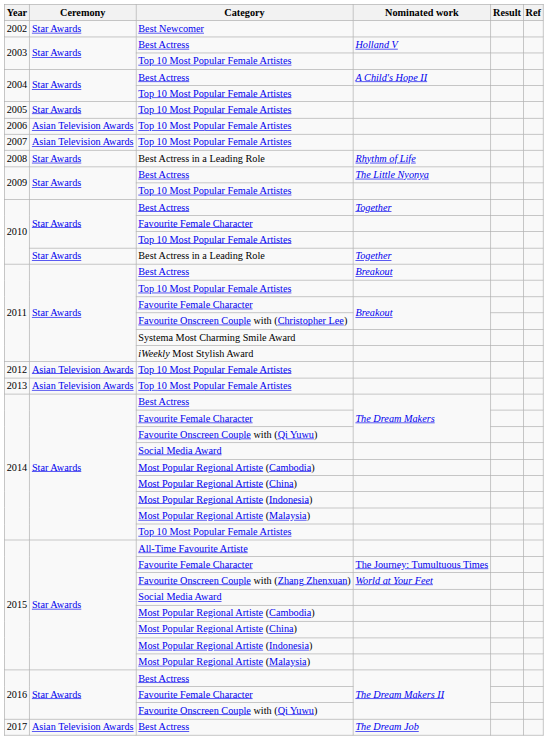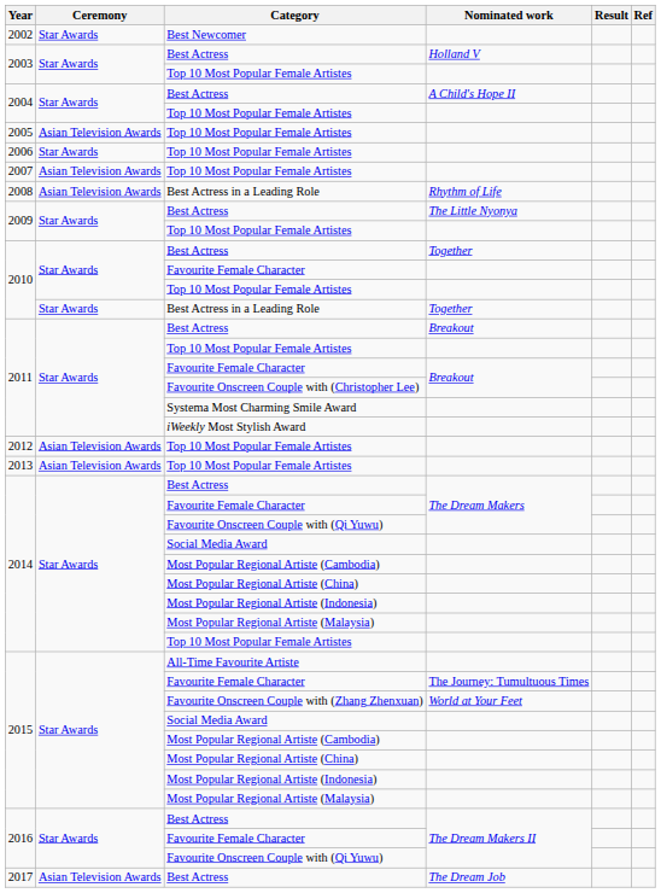2005 | Ceremony: Star Awards -> Asian Television Awards
2006 | Ceremony: Asian Television Awards -> Star Awards
2008 | Ceremony: Star Awards -> Asian Television Awards
